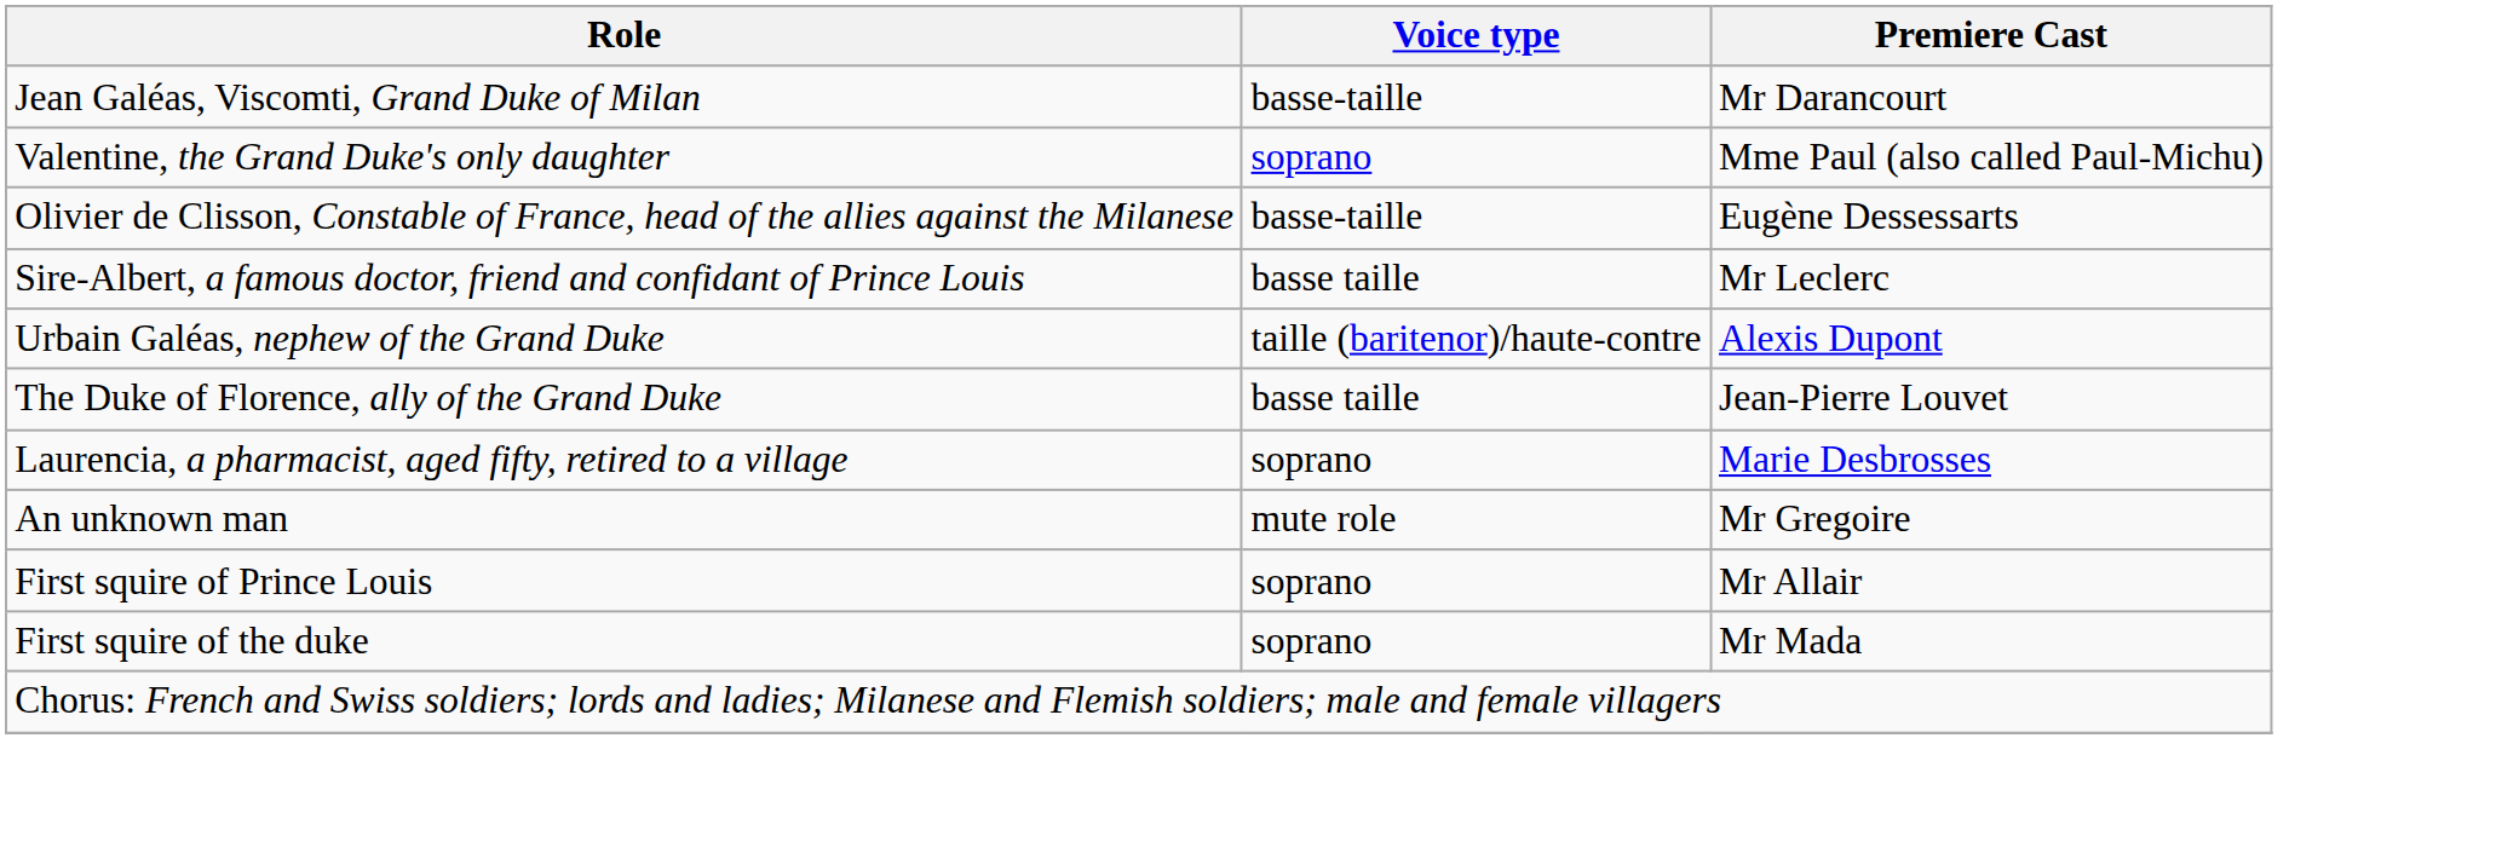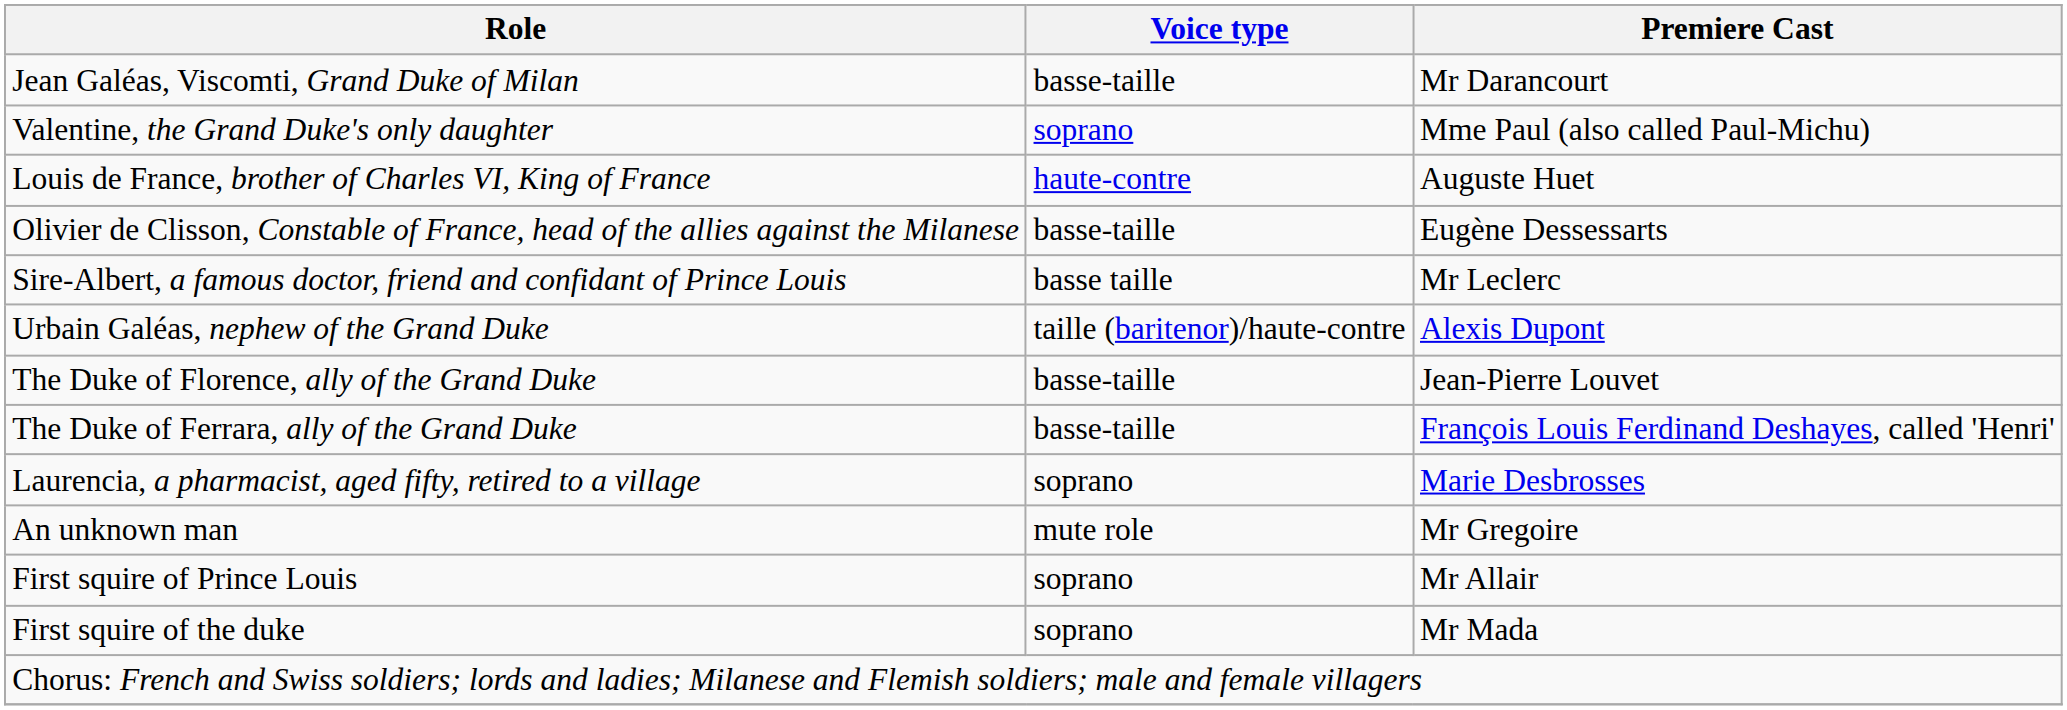+ row: Louis de France, brother of Charles VI, King of France | haute-contre | Auguste Huet
The Duke of Florence, ally of the Grand Duke | Voice type: basse taille -> basse-taille
+ row: The Duke of Ferrara, ally of the Grand Duke | basse-taille | François Louis Ferdinand Deshayes, called 'Henri'
